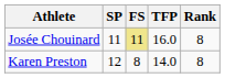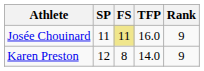Josée Chouinard | Rank: 8 -> 9
Karen Preston | Rank: 8 -> 9
